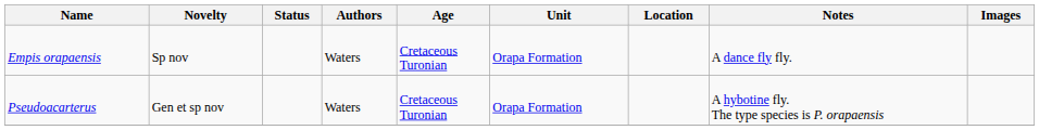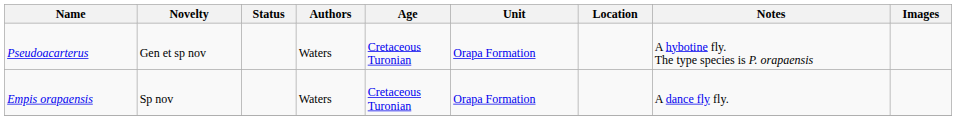rows swapped: Empis orapaensis <-> Pseudoacarterus
